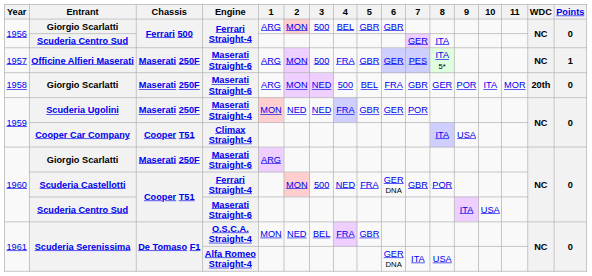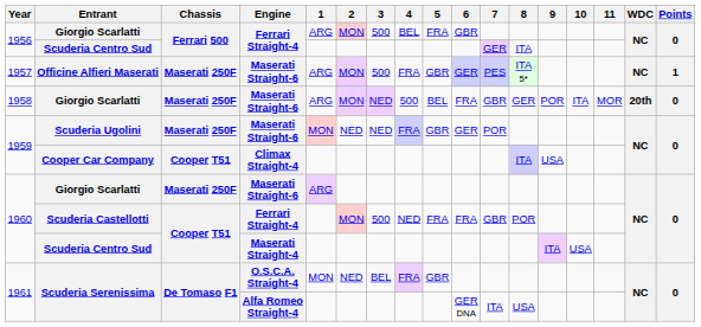1956 / Giorgio Scarlatti | 5: GBR -> FRA
Scuderia Ugolini | Engine: Maserati Straight-4 -> Maserati Straight-6
Scuderia Castellotti | 6: GER DNA -> FRA
1960 / Scuderia Centro Sud | Engine: Maserati Straight-6 -> Maserati Straight-4
